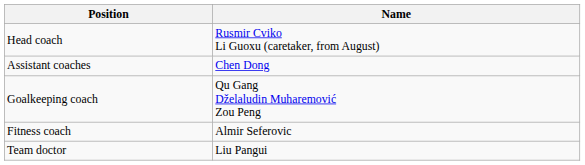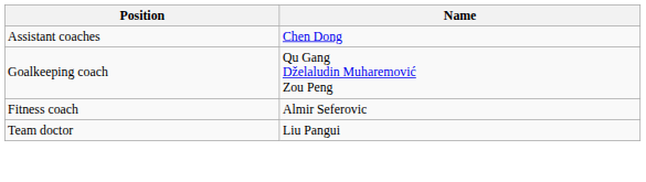- row: Head coach | Rusmir Cviko Li Guoxu (caretaker, from August)
